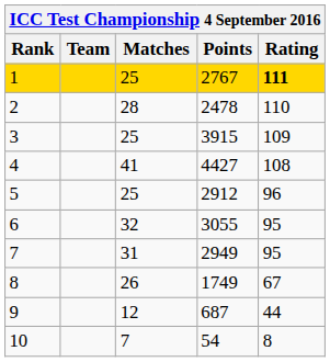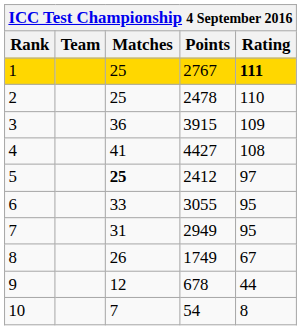2 | Matches: 28 -> 25
3 | Matches: 25 -> 36
5 | Matches: normal -> bold
5 | Points: 2912 -> 2412
5 | Rating: 96 -> 97
6 | Matches: 32 -> 33
9 | Points: 687 -> 678
